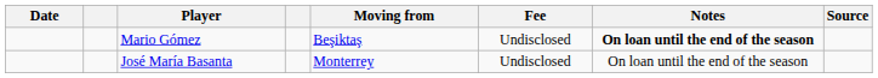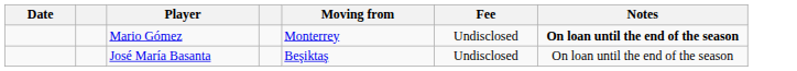- column: Source
Mario Gómez | Moving from: Beşiktaş -> Monterrey
José María Basanta | Moving from: Monterrey -> Beşiktaş
